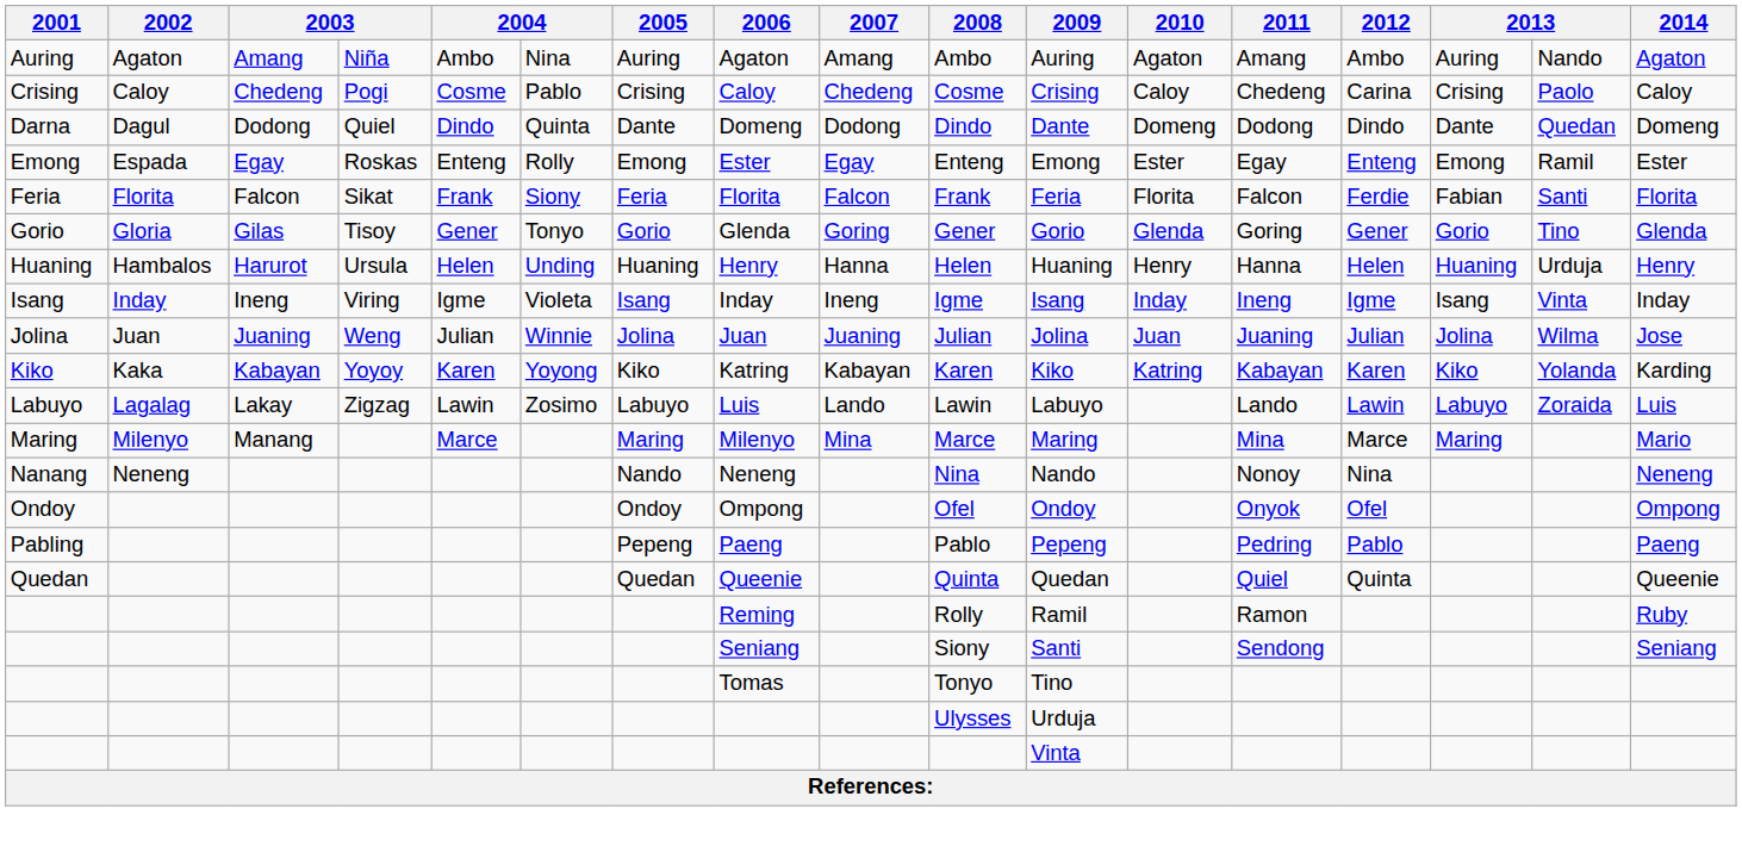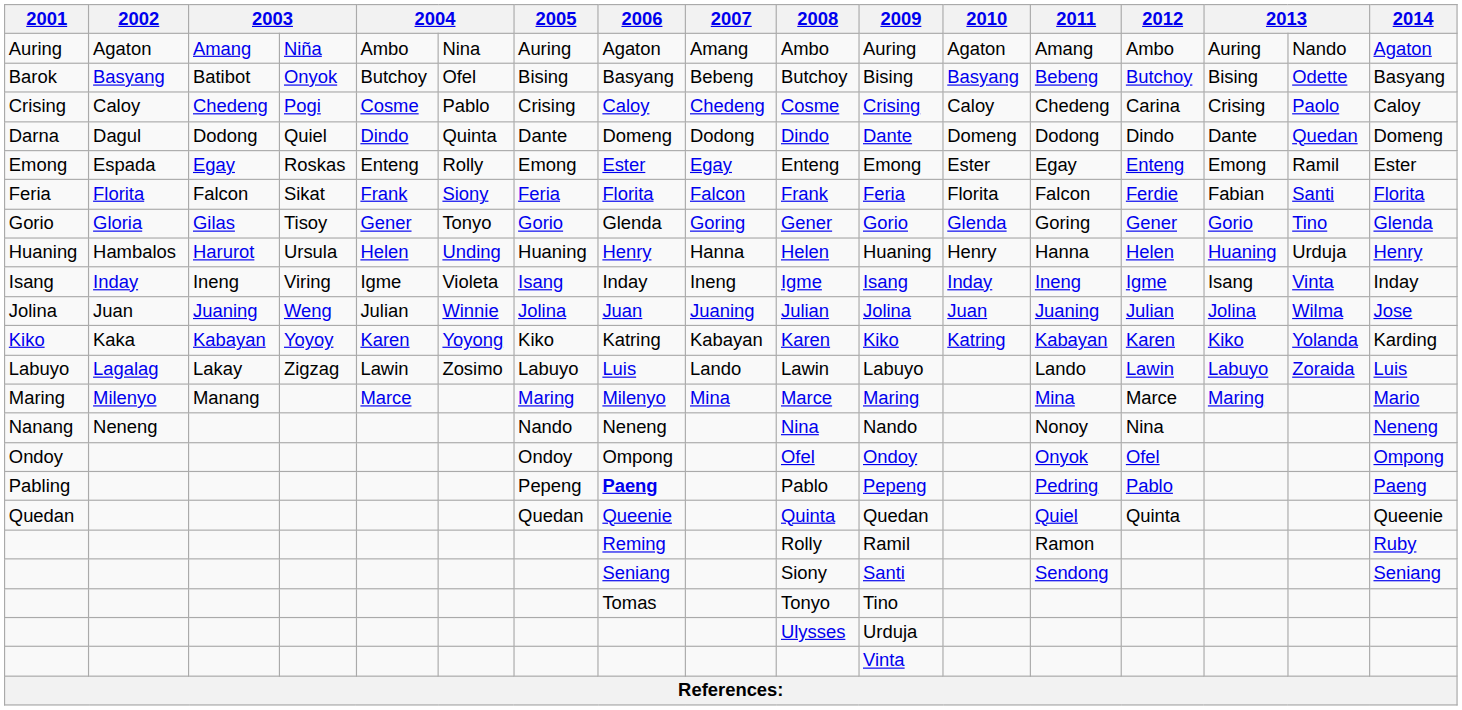+ row: Barok | Basyang | Batibot | Onyok | Butchoy | Ofel | Bising | Basyang | Bebeng | Butchoy | Bising | Basyang | Bebeng | Butchoy | Bising | Odette | Basyang
Pabling | 2006: normal -> bold
